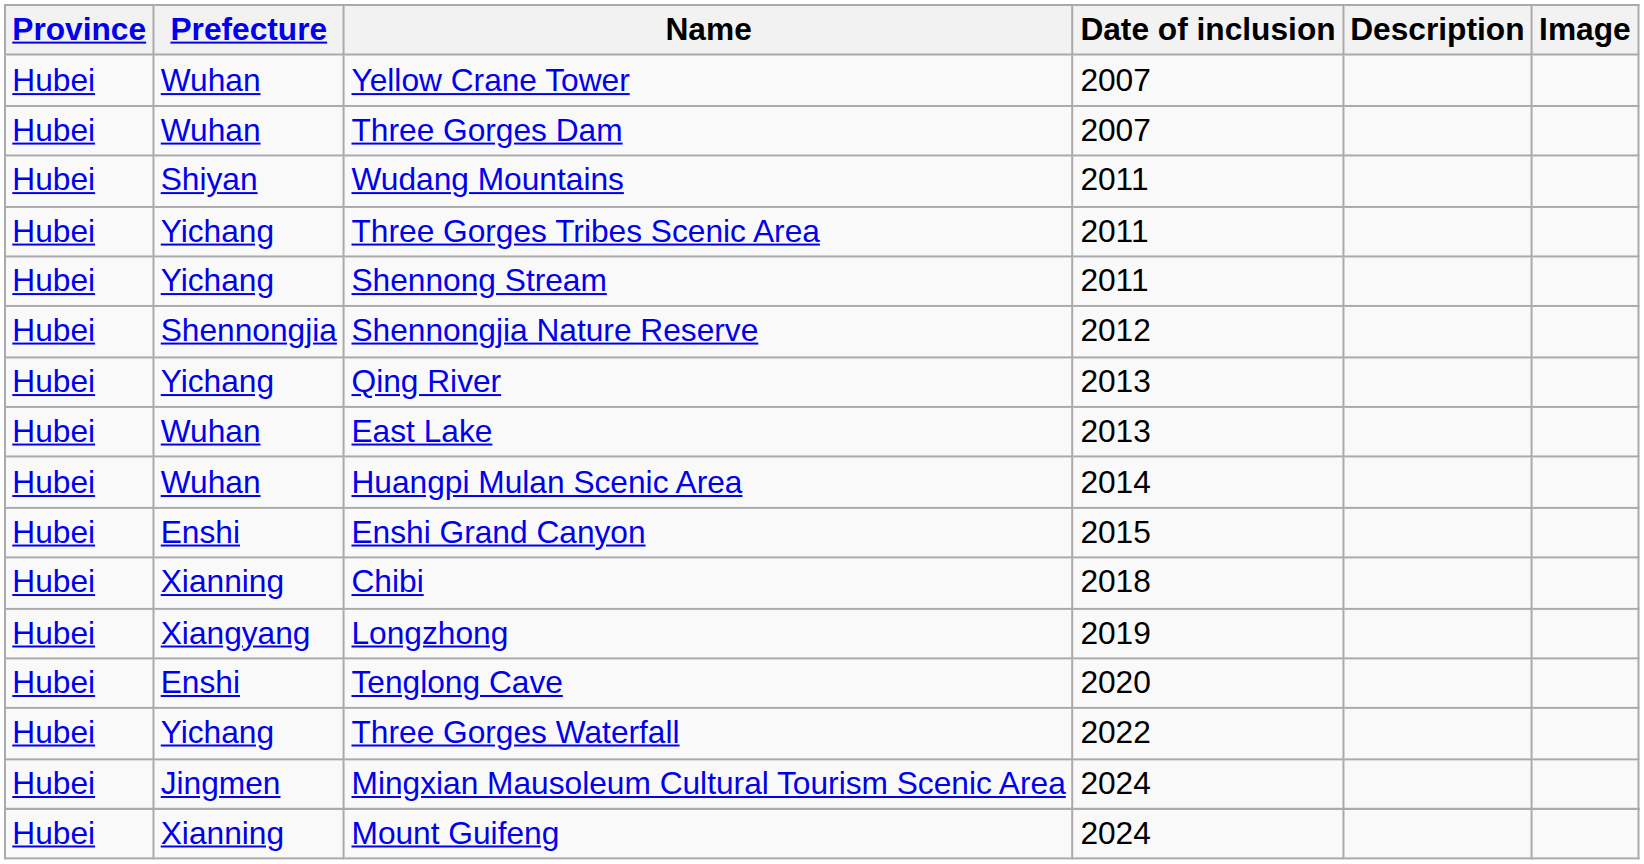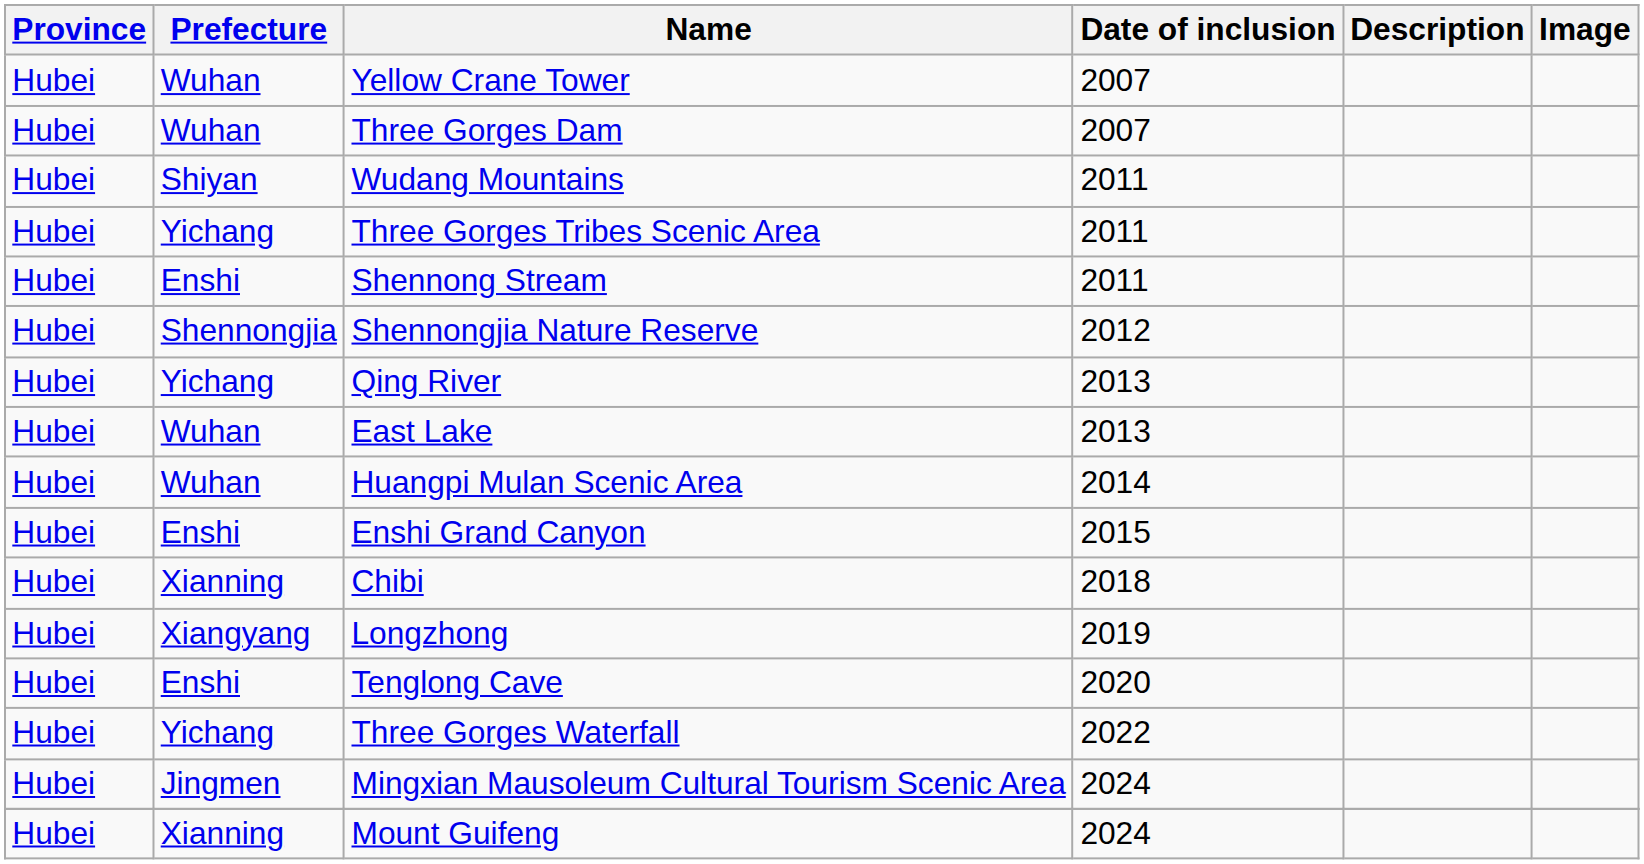Shennong Stream | Prefecture: Yichang -> Enshi
